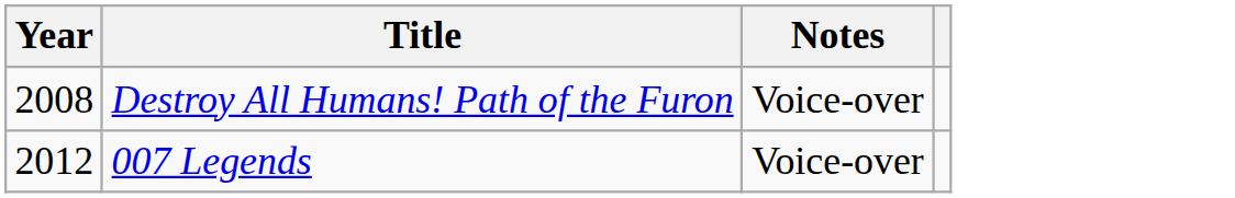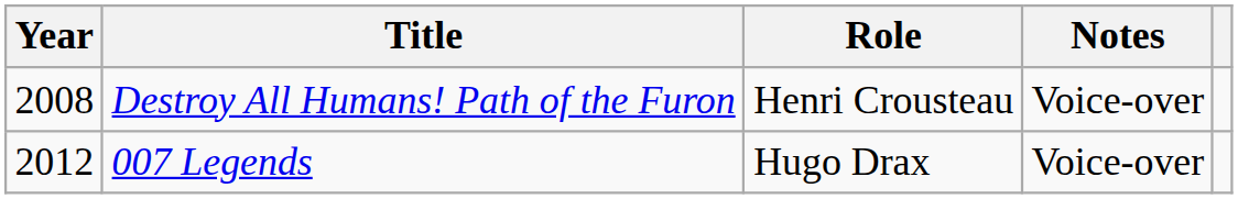+ column: Role | Henri Crousteau | Hugo Drax
